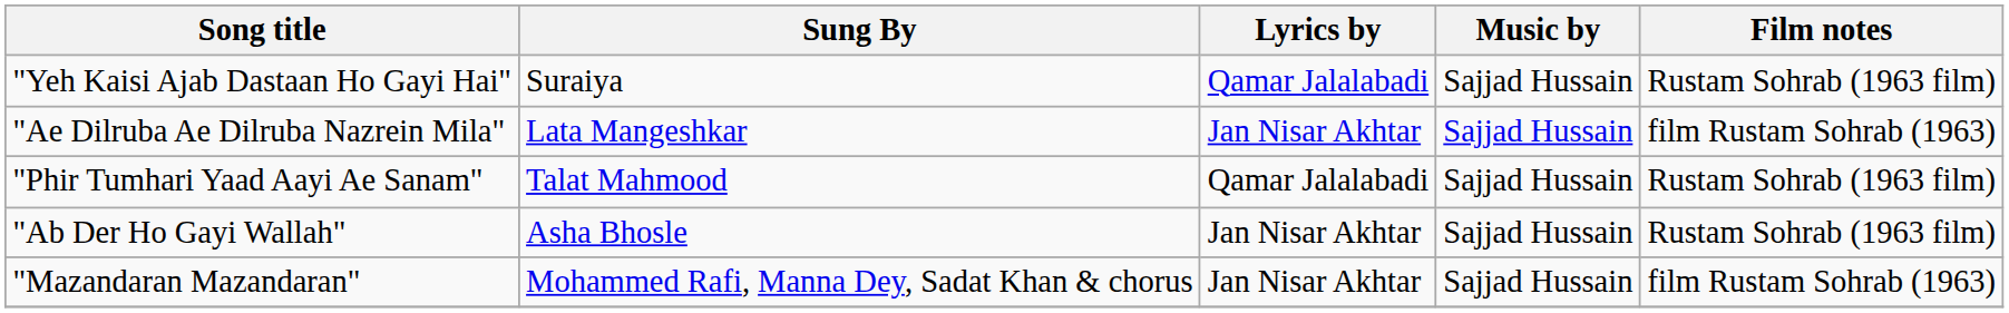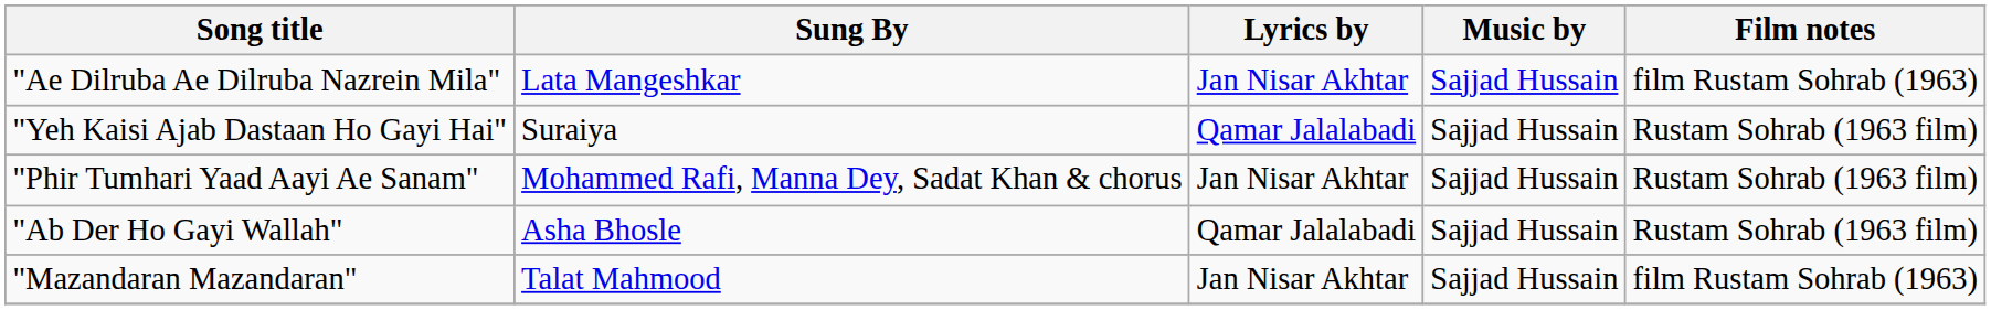rows swapped: "Ae Dilruba Ae Dilruba Nazrein Mila" <-> "Yeh Kaisi Ajab Dastaan Ho Gayi Hai"
"Phir Tumhari Yaad Aayi Ae Sanam" | Sung By: Talat Mahmood -> Mohammed Rafi, Manna Dey, Sadat Khan & chorus
"Phir Tumhari Yaad Aayi Ae Sanam" | Lyrics by: Qamar Jalalabadi -> Jan Nisar Akhtar
"Ab Der Ho Gayi Wallah" | Lyrics by: Jan Nisar Akhtar -> Qamar Jalalabadi
"Mazandaran Mazandaran" | Sung By: Mohammed Rafi, Manna Dey, Sadat Khan & chorus -> Talat Mahmood
